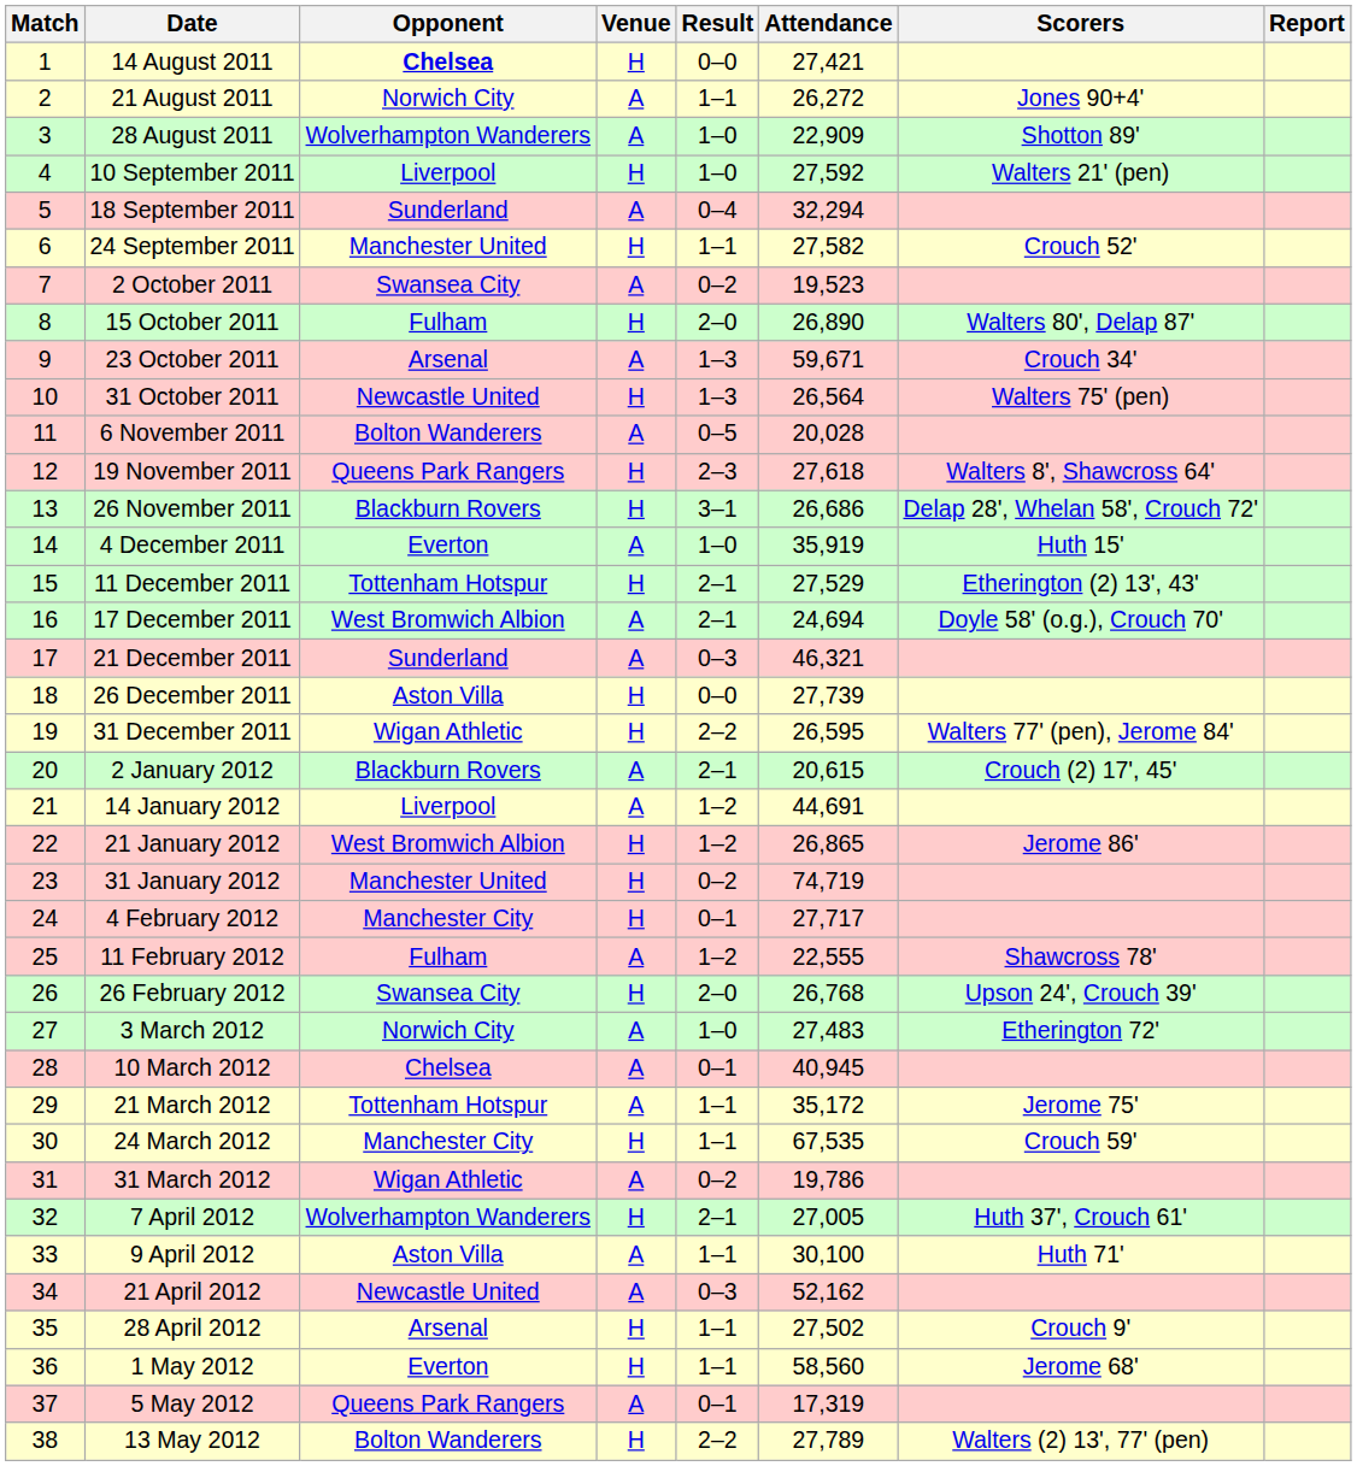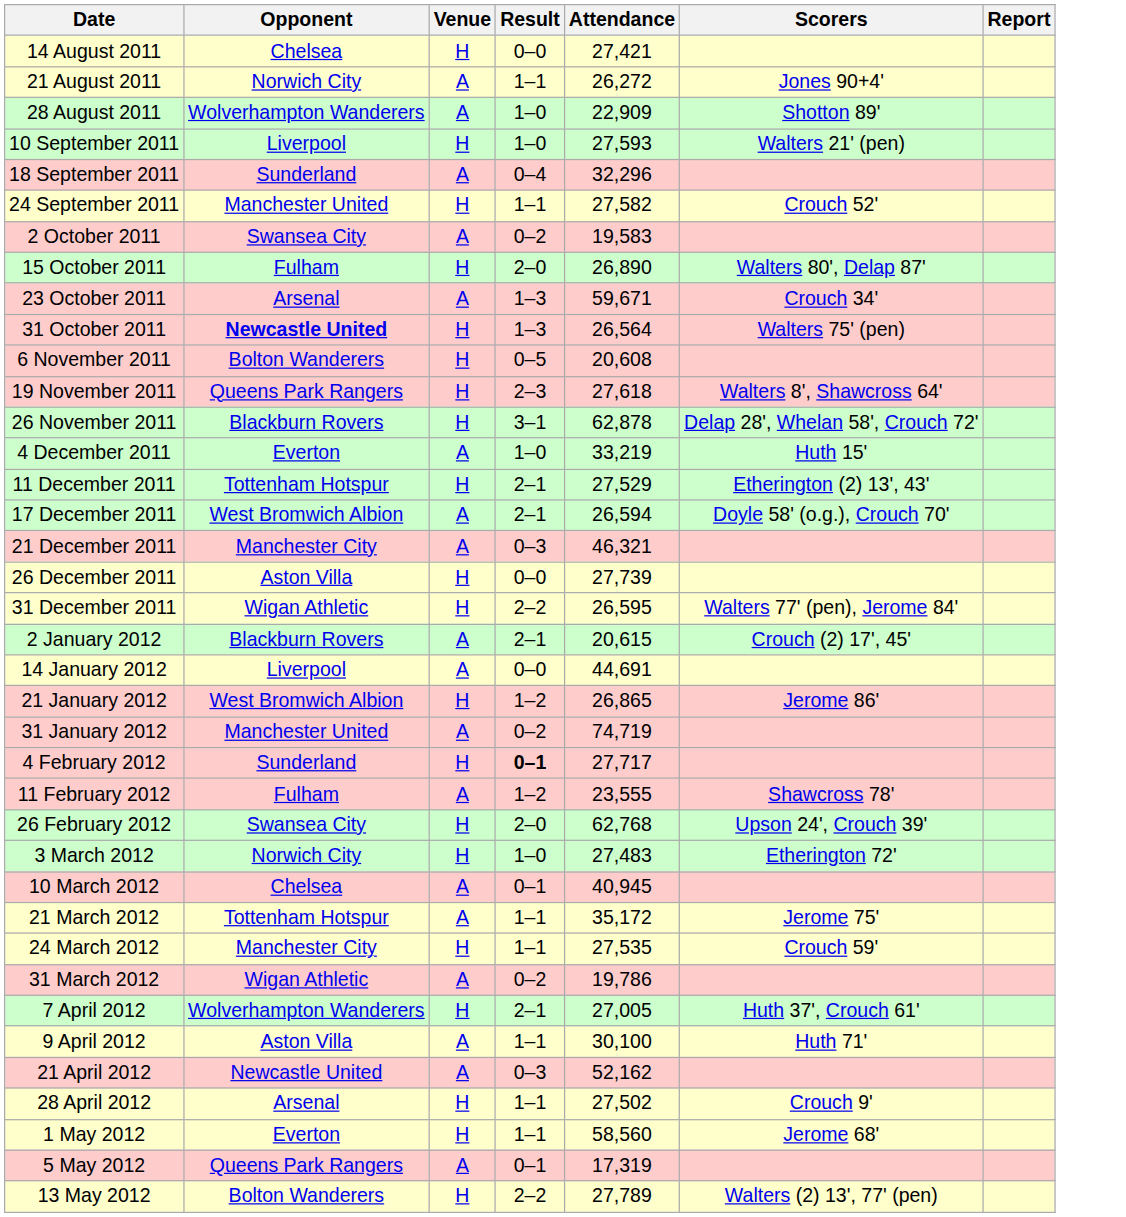- column: Match | 1 | 2 | 3 | 4 | 5 | 6 | 7 | 8 | 9 | 10 | 11 | 12 | 13 | 14 | 15 | 16 | 17 | 18 | 19 | 20 | 21 | 22 | 23 | 24 | 25 | 26 | 27 | 28 | 29 | 30 | 31 | 32 | 33 | 34 | 35 | 36 | 37 | 38
14 August 2011 | Opponent: bold -> normal
10 September 2011 | Attendance: 27,592 -> 27,593
18 September 2011 | Attendance: 32,294 -> 32,296
2 October 2011 | Attendance: 19,523 -> 19,583
31 October 2011 | Opponent: normal -> bold
6 November 2011 | Venue: A -> H
6 November 2011 | Attendance: 20,028 -> 20,608
26 November 2011 | Attendance: 26,686 -> 62,878
4 December 2011 | Attendance: 35,919 -> 33,219
17 December 2011 | Attendance: 24,694 -> 26,594
21 December 2011 | Opponent: Sunderland -> Manchester City
14 January 2012 | Result: 1–2 -> 0–0
31 January 2012 | Venue: H -> A
4 February 2012 | Opponent: Manchester City -> Sunderland
4 February 2012 | Result: normal -> bold
11 February 2012 | Attendance: 22,555 -> 23,555
26 February 2012 | Attendance: 26,768 -> 62,768
3 March 2012 | Venue: A -> H
24 March 2012 | Attendance: 67,535 -> 27,535
